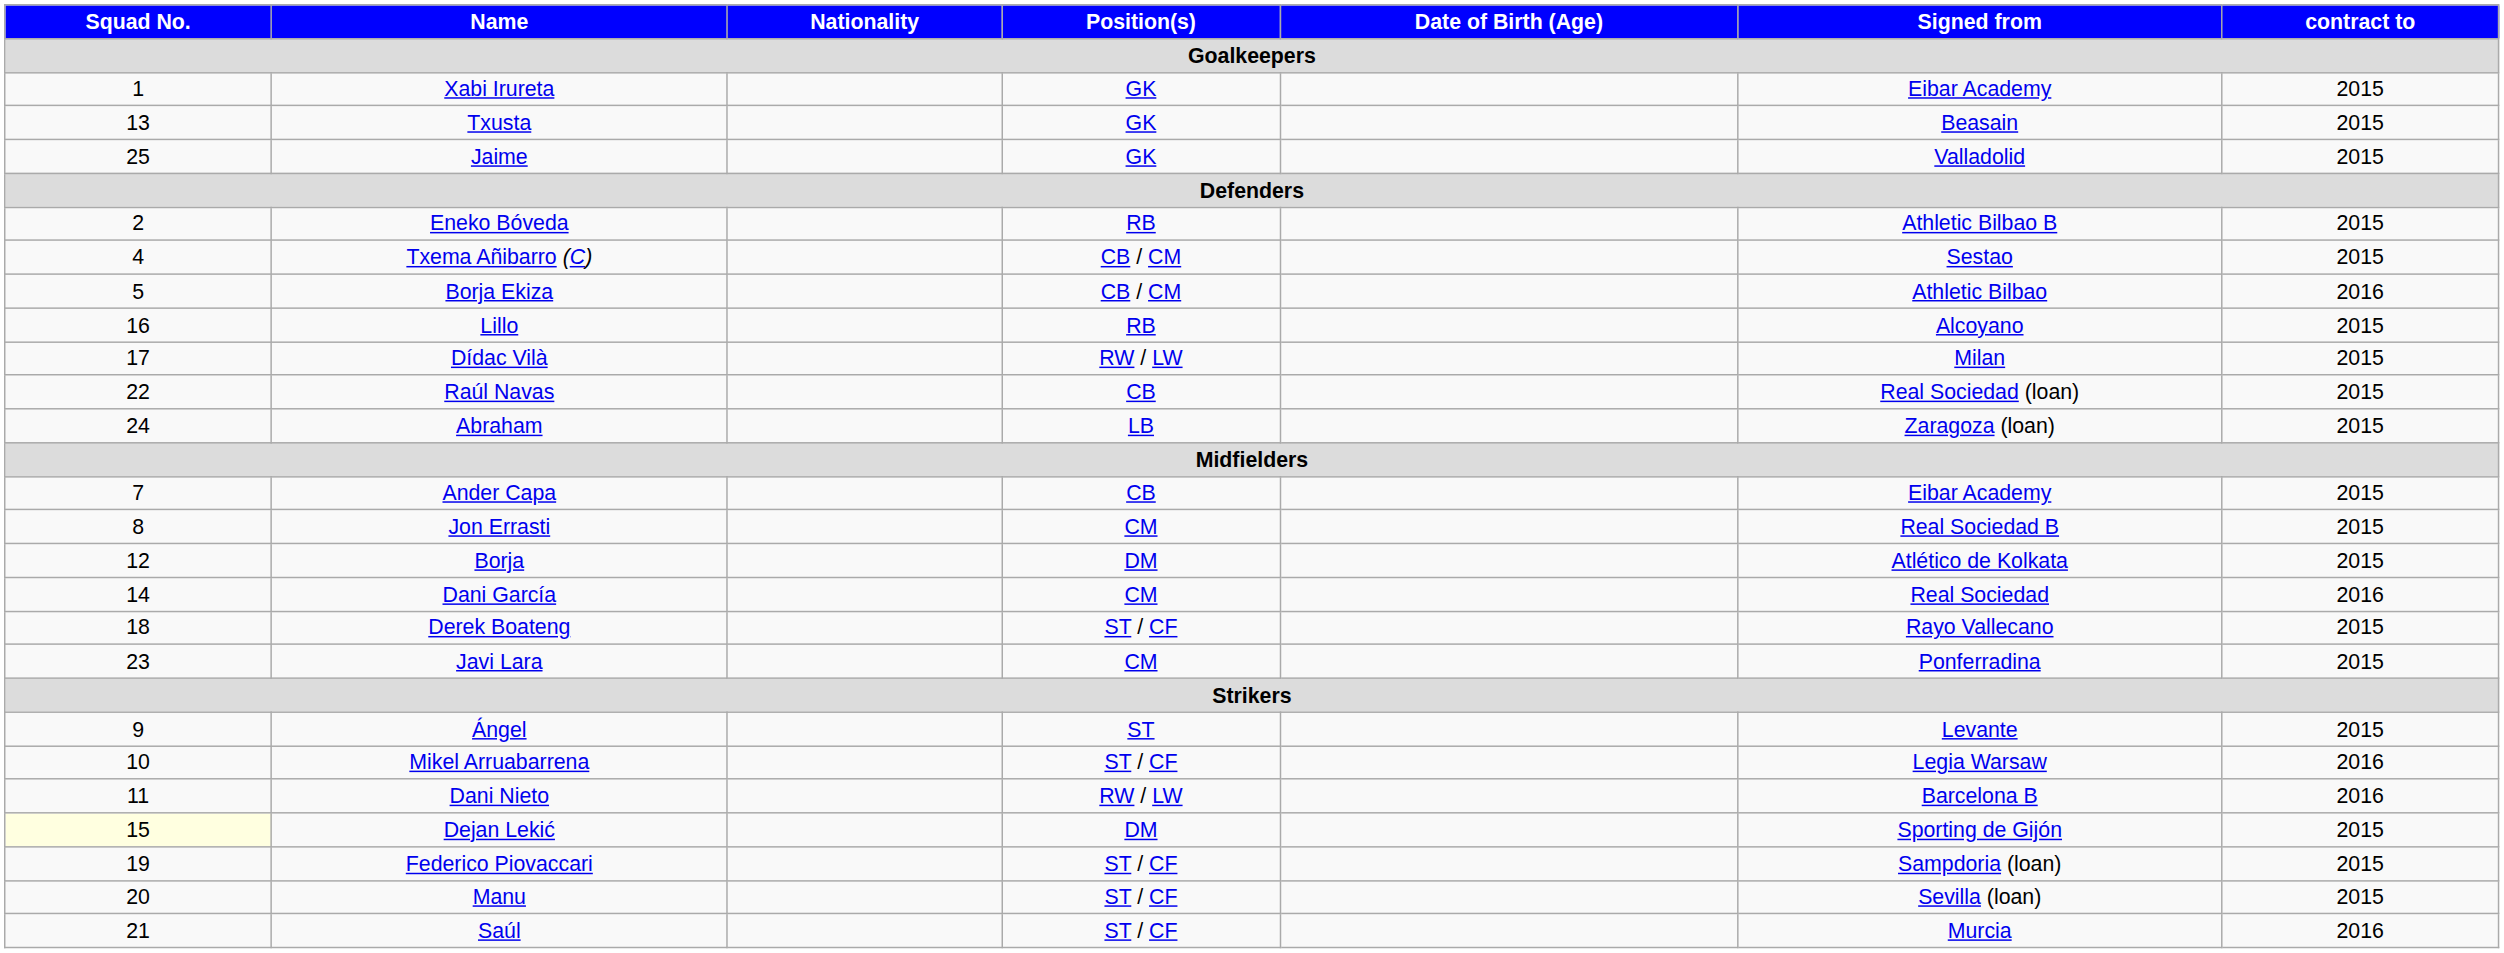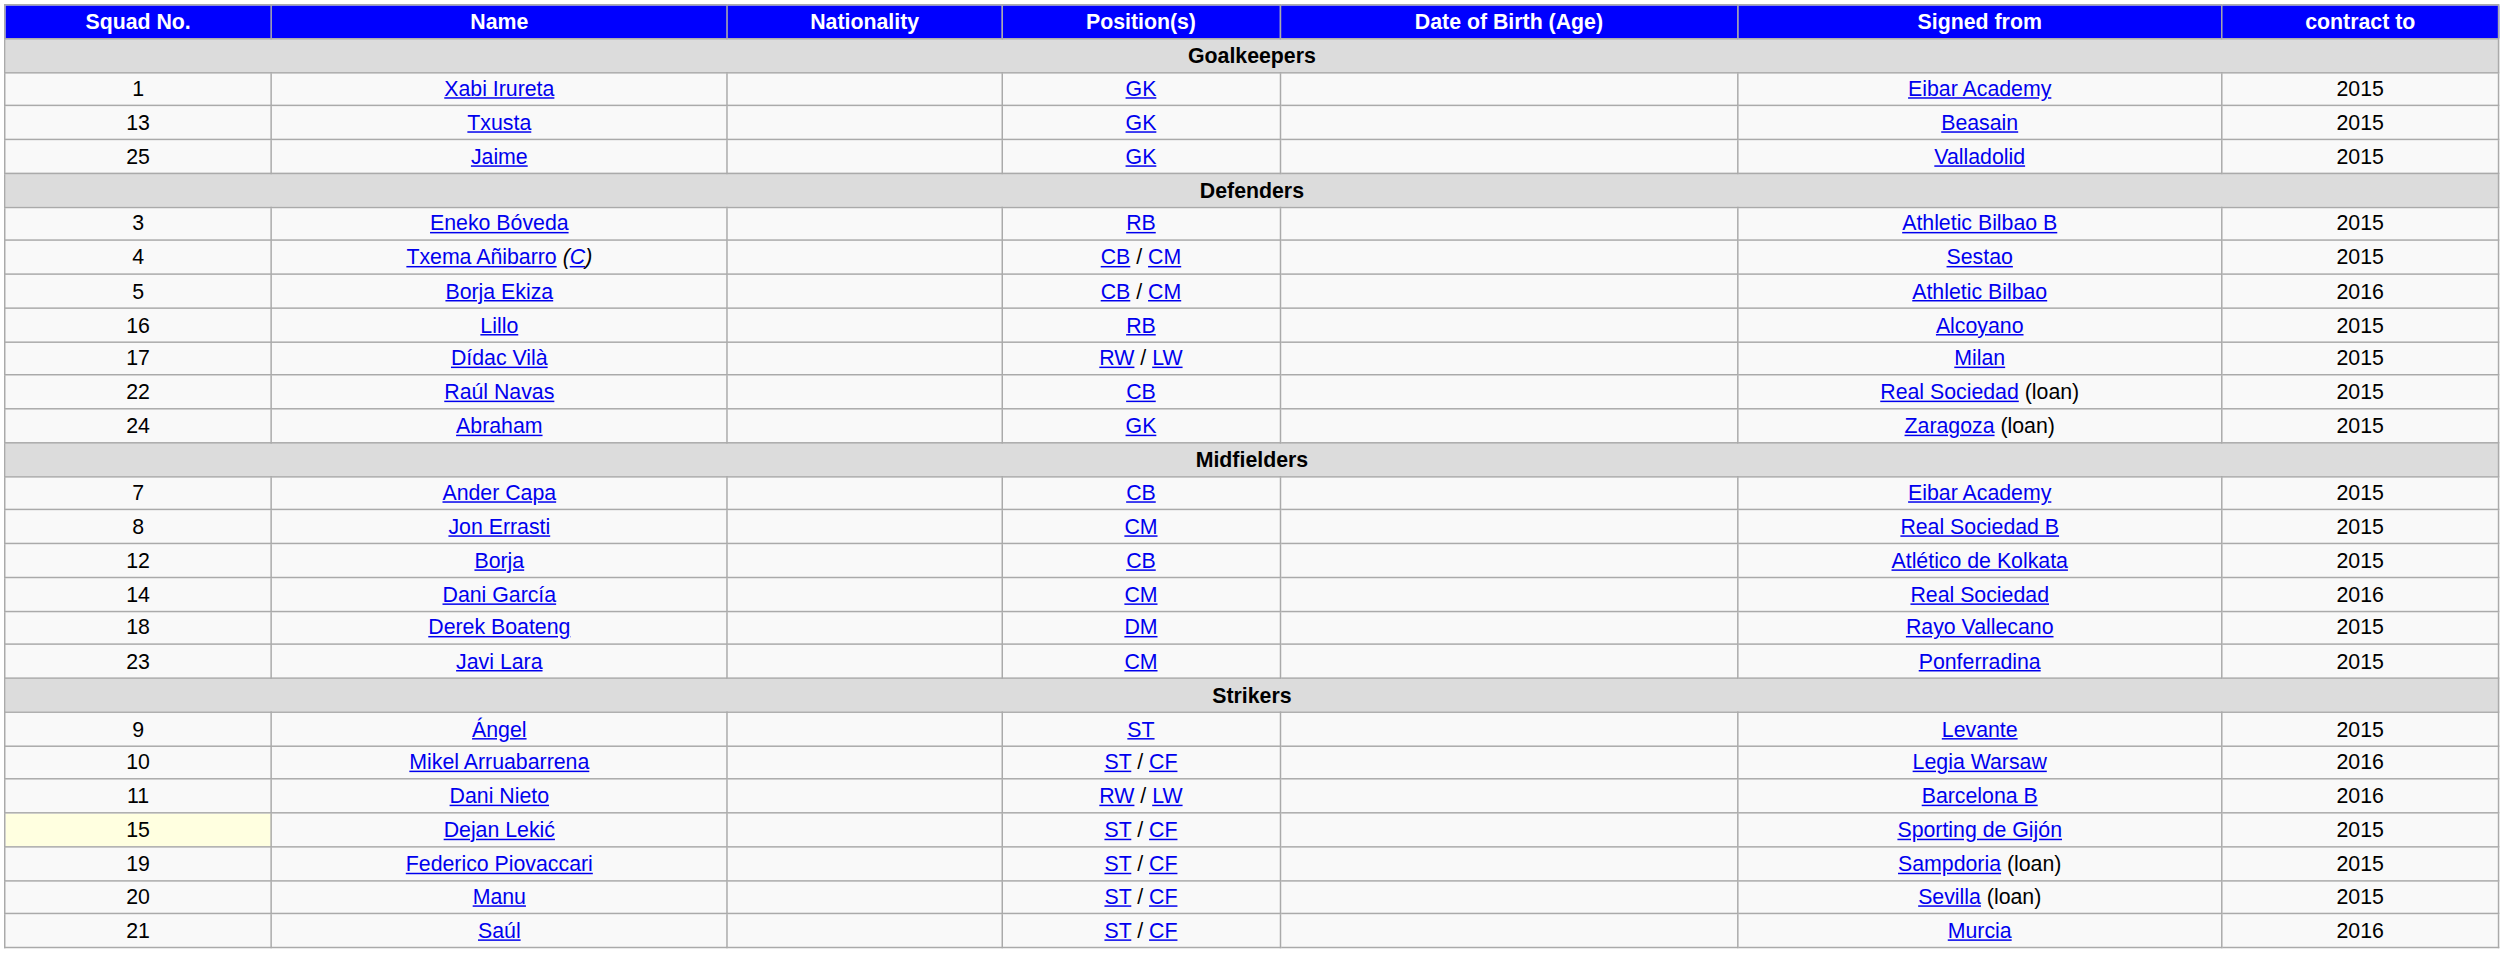Eneko Bóveda | Squad No.: 2 -> 3
Abraham | Position(s): LB -> GK
Borja | Position(s): DM -> CB
Derek Boateng | Position(s): ST / CF -> DM
Dejan Lekić | Position(s): DM -> ST / CF
